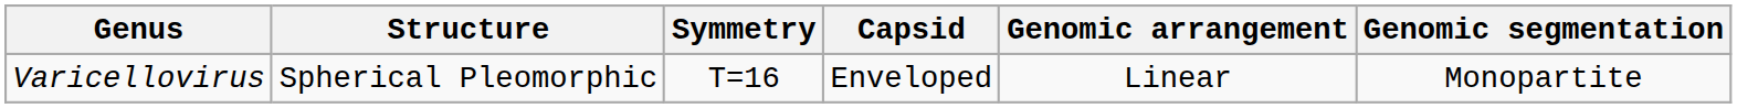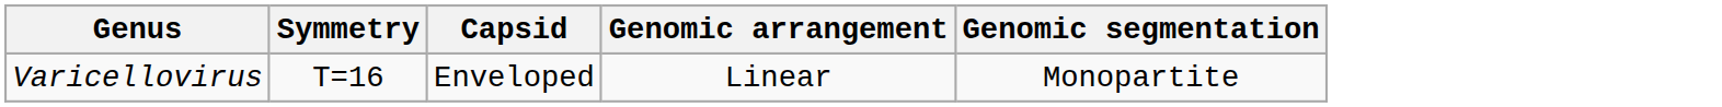- column: Structure | Spherical Pleomorphic
